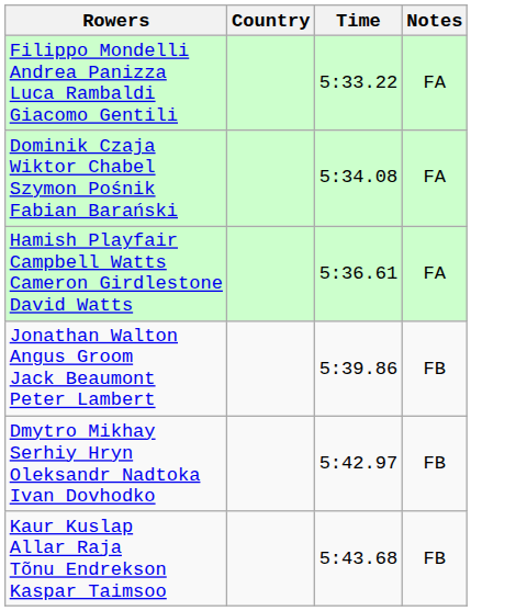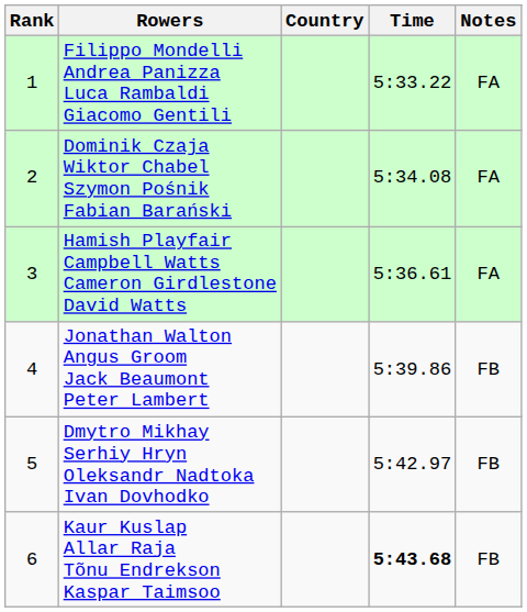+ column: Rank | 1 | 2 | 3 | 4 | 5 | 6
Kaur Kuslap Allar Raja Tõnu Endrekson Kaspar Taimsoo | Time: normal -> bold
